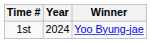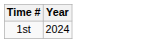- column: Winner | Yoo Byung-jae
